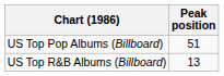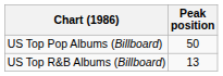US Top Pop Albums (Billboard) | Peak position: 51 -> 50
